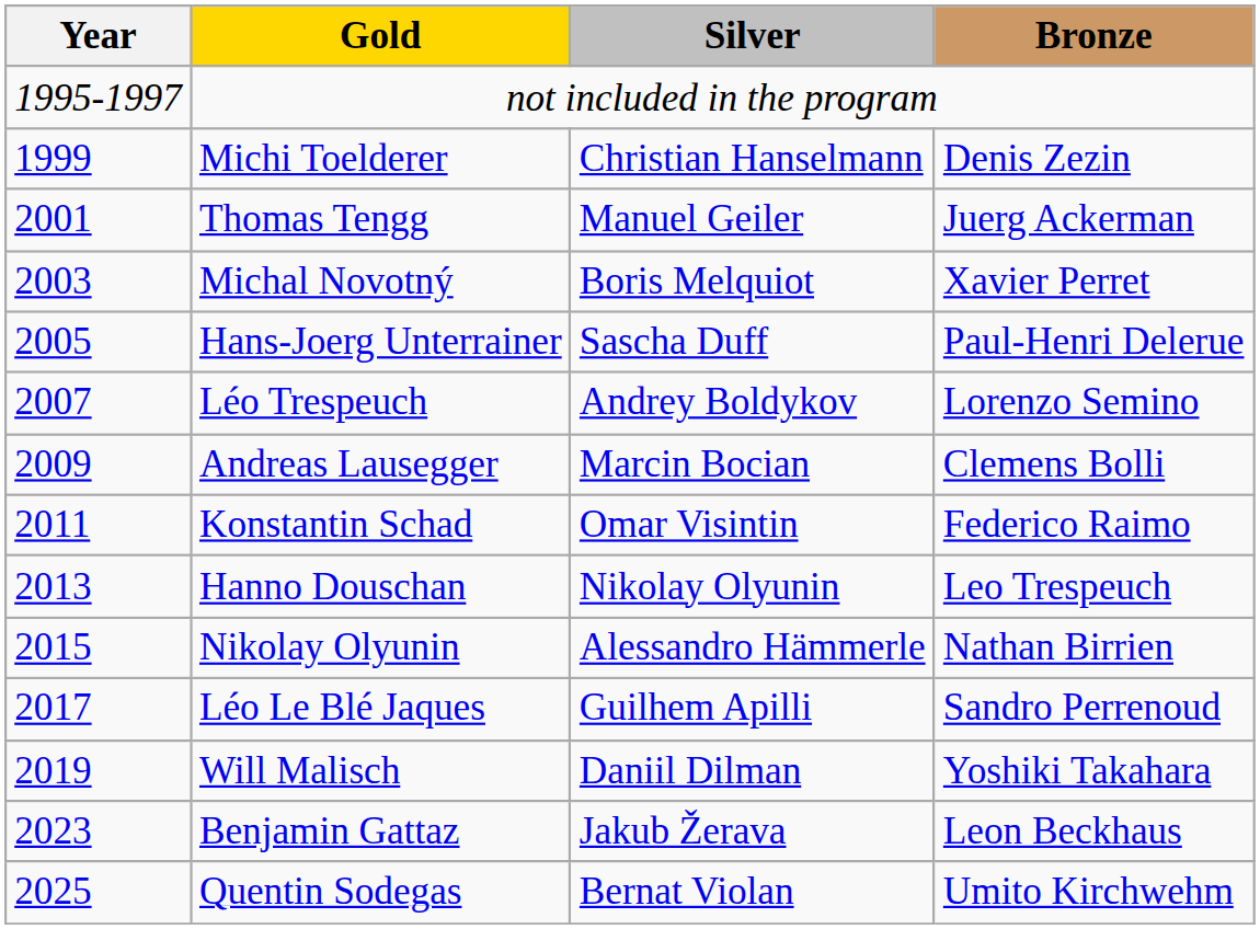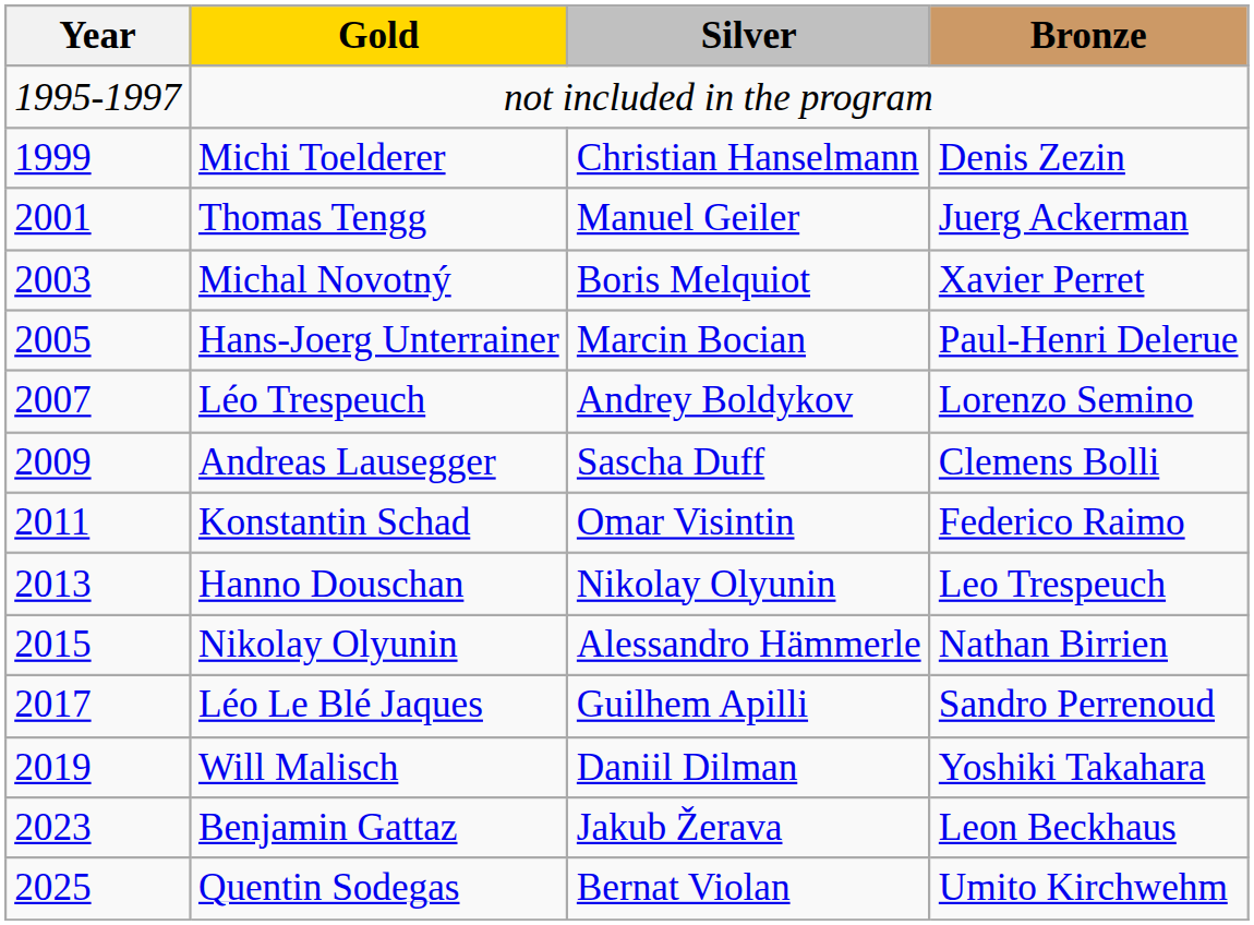Hans-Joerg Unterrainer | Silver: Sascha Duff -> Marcin Bocian
Andreas Lausegger | Silver: Marcin Bocian -> Sascha Duff
